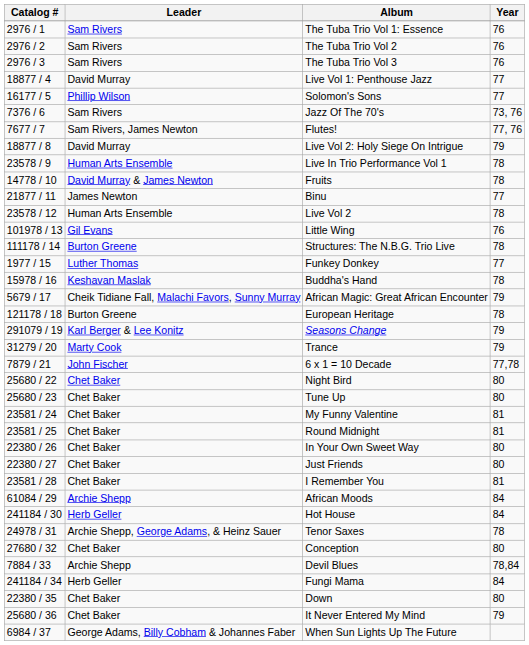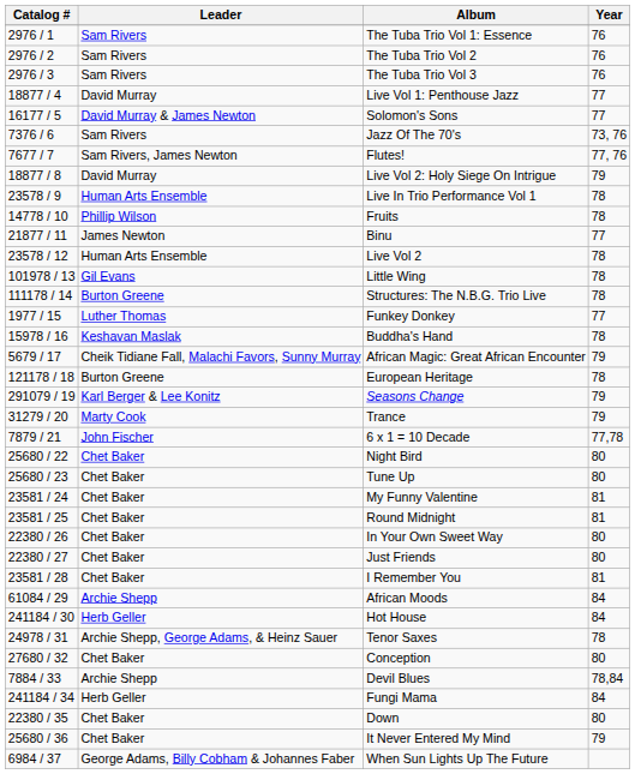Solomon's Sons | Leader: Phillip Wilson -> David Murray & James Newton
Fruits | Leader: David Murray & James Newton -> Phillip Wilson
Little Wing | Year: 76 -> 78
